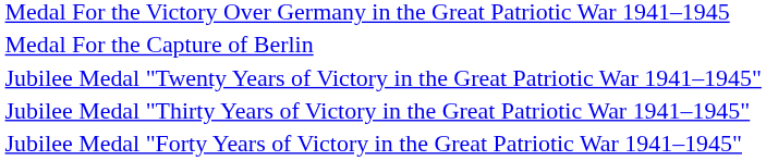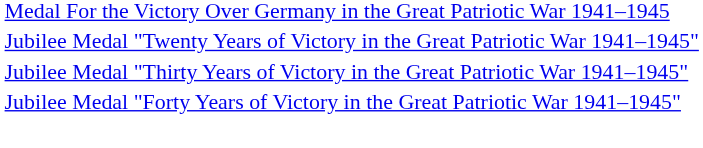- row: Medal For the Capture of Berlin
